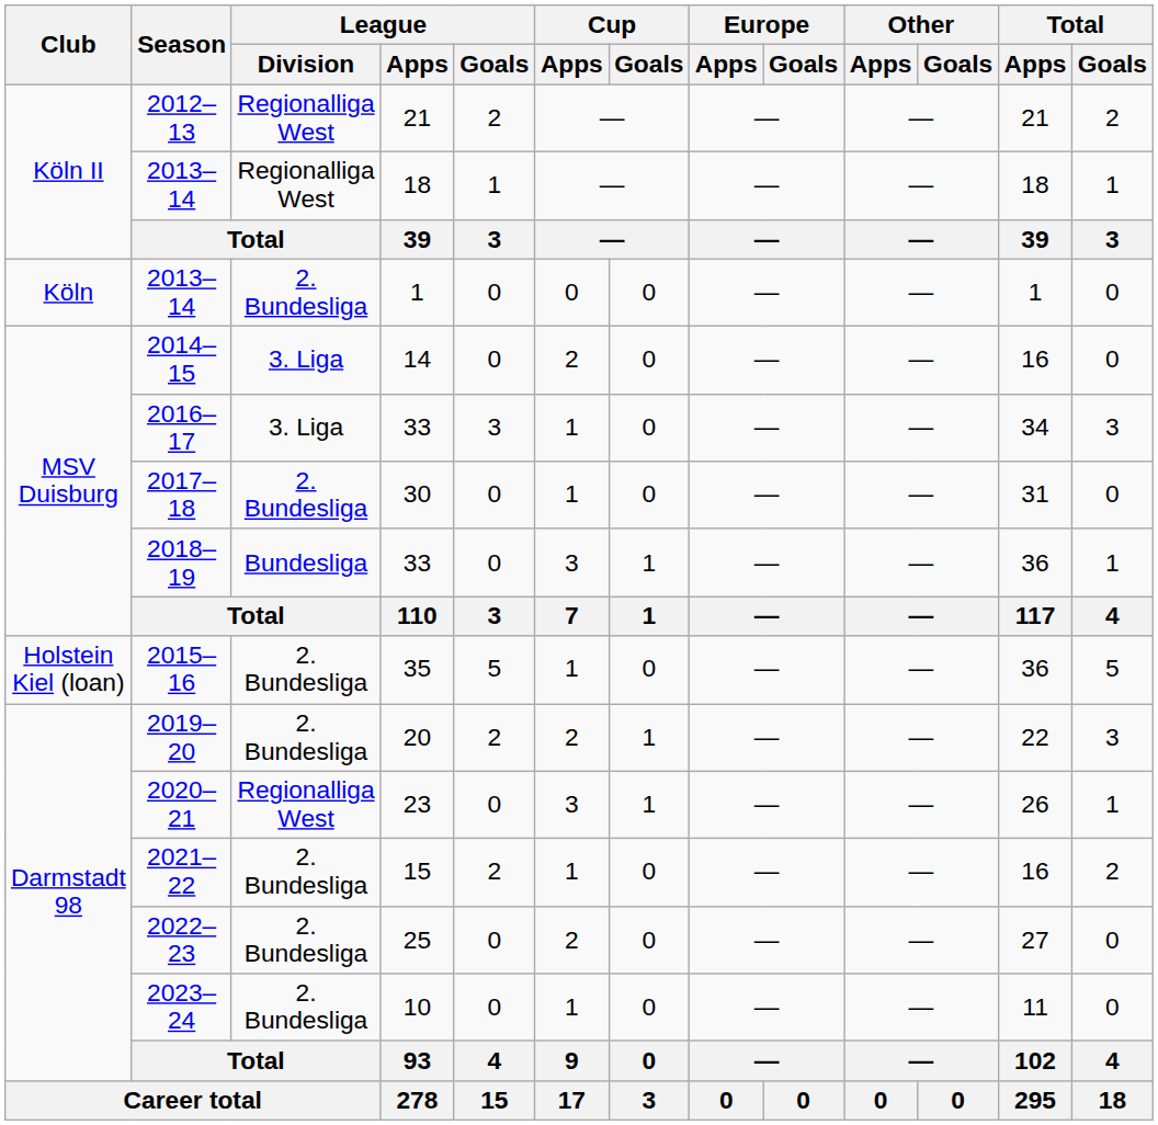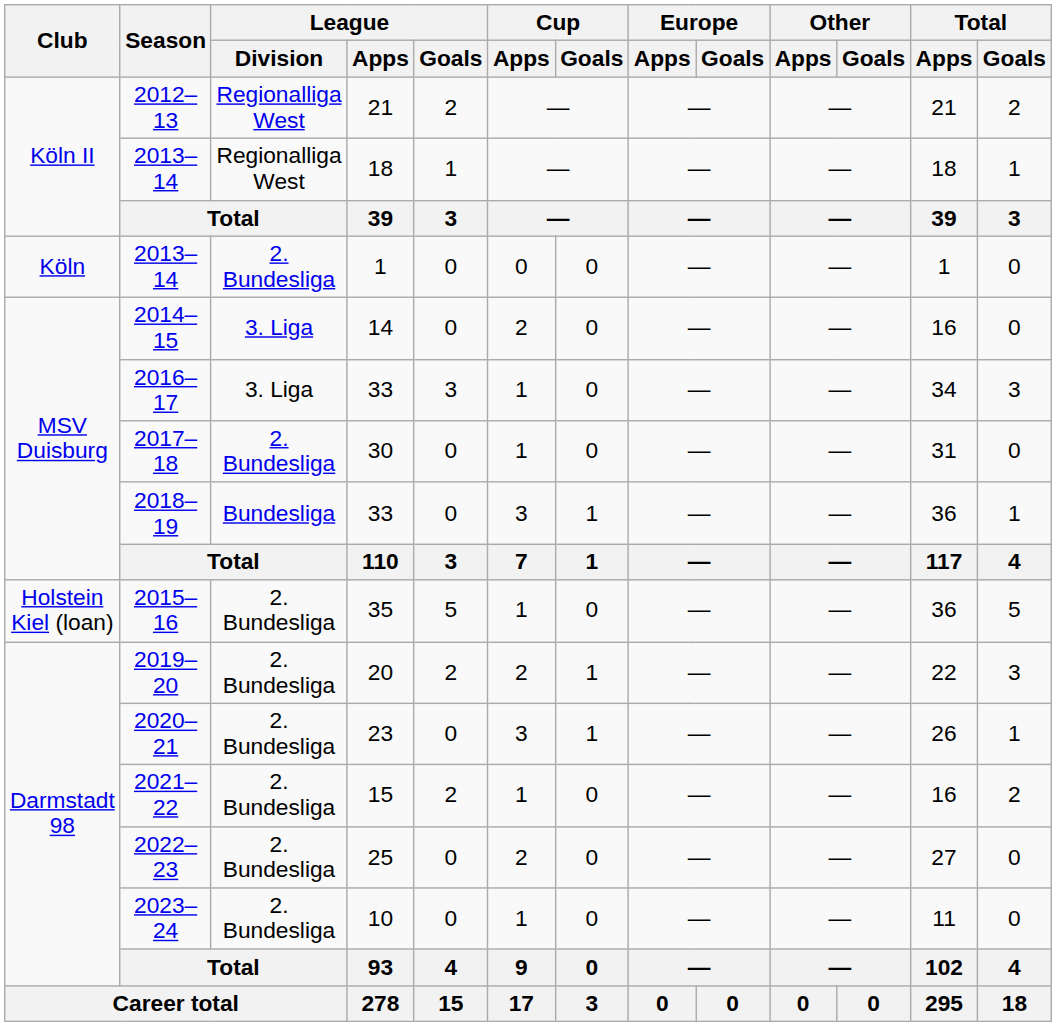2020–21 | League / Division: Regionalliga West -> 2. Bundesliga
